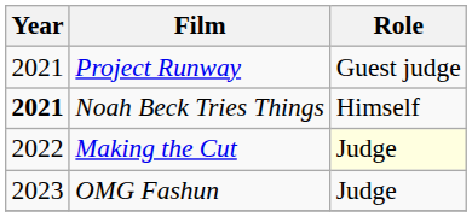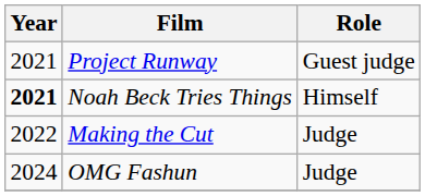Making the Cut | Role: lightyellow background -> no background
OMG Fashun | Year: 2023 -> 2024
